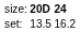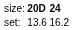set: | column 2: 13.5 -> 13.6
